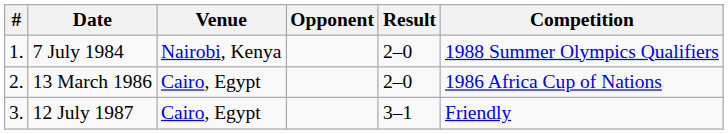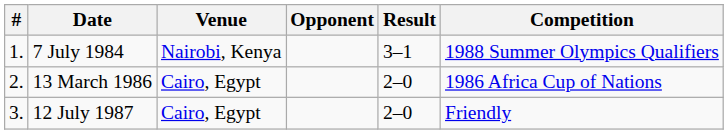7 July 1984 | Result: 2–0 -> 3–1
12 July 1987 | Result: 3–1 -> 2–0
